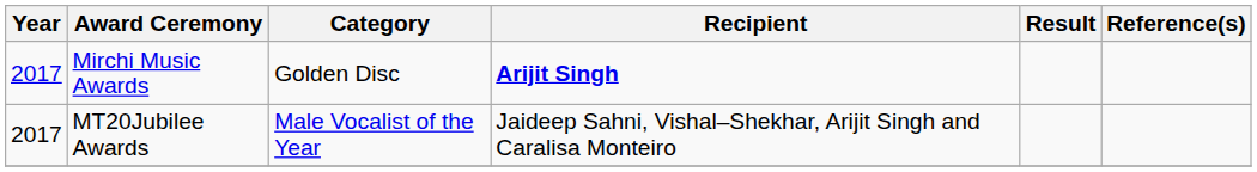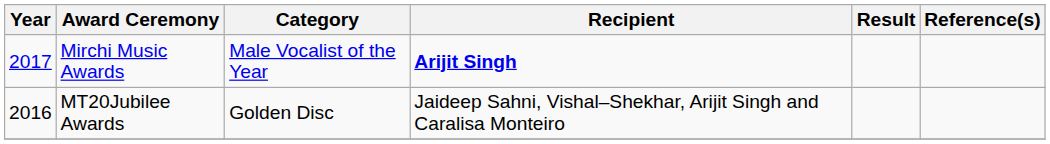Mirchi Music Awards | Category: Golden Disc -> Male Vocalist of the Year
MT20Jubilee Awards | Year: 2017 -> 2016
MT20Jubilee Awards | Category: Male Vocalist of the Year -> Golden Disc
